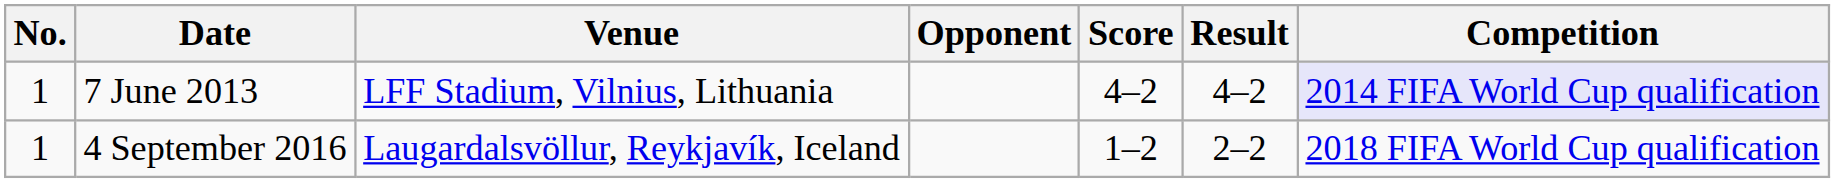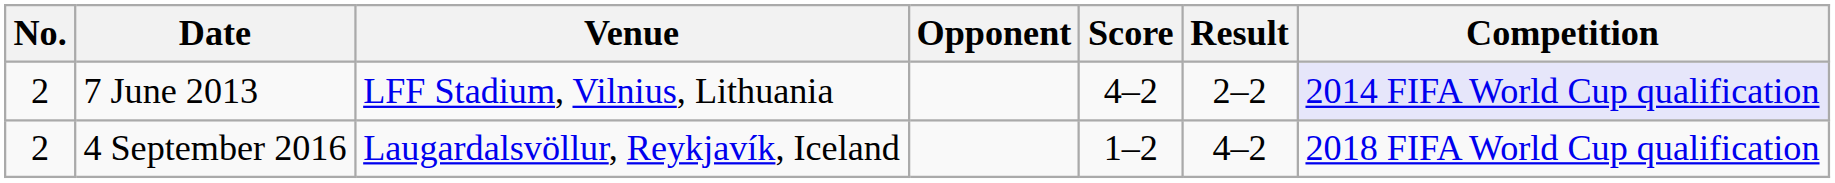7 June 2013 | No.: 1 -> 2
7 June 2013 | Result: 4–2 -> 2–2
4 September 2016 | No.: 1 -> 2
4 September 2016 | Result: 2–2 -> 4–2
